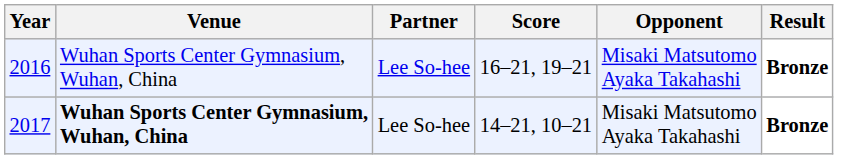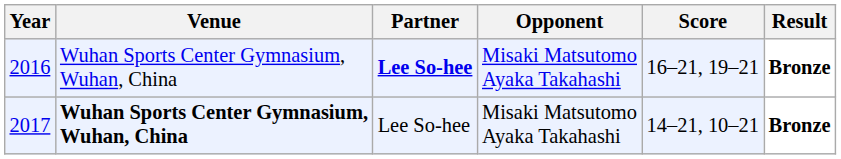columns swapped: Opponent <-> Score
2016 | Partner: normal -> bold
